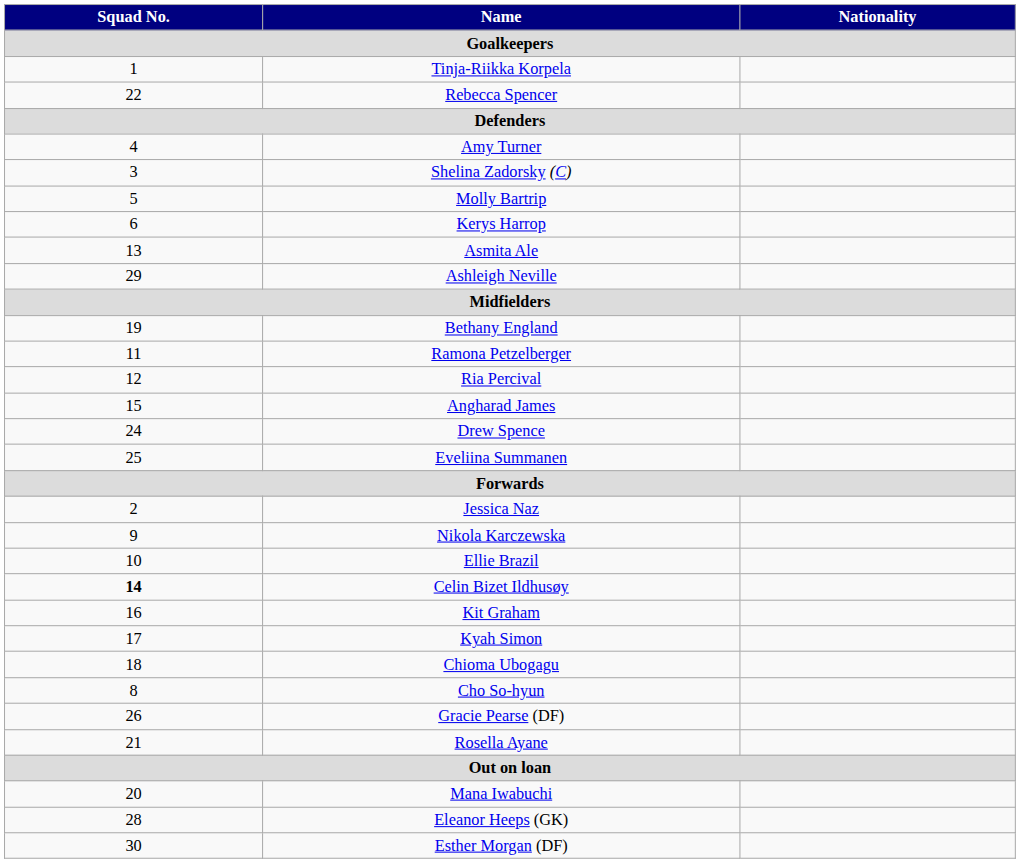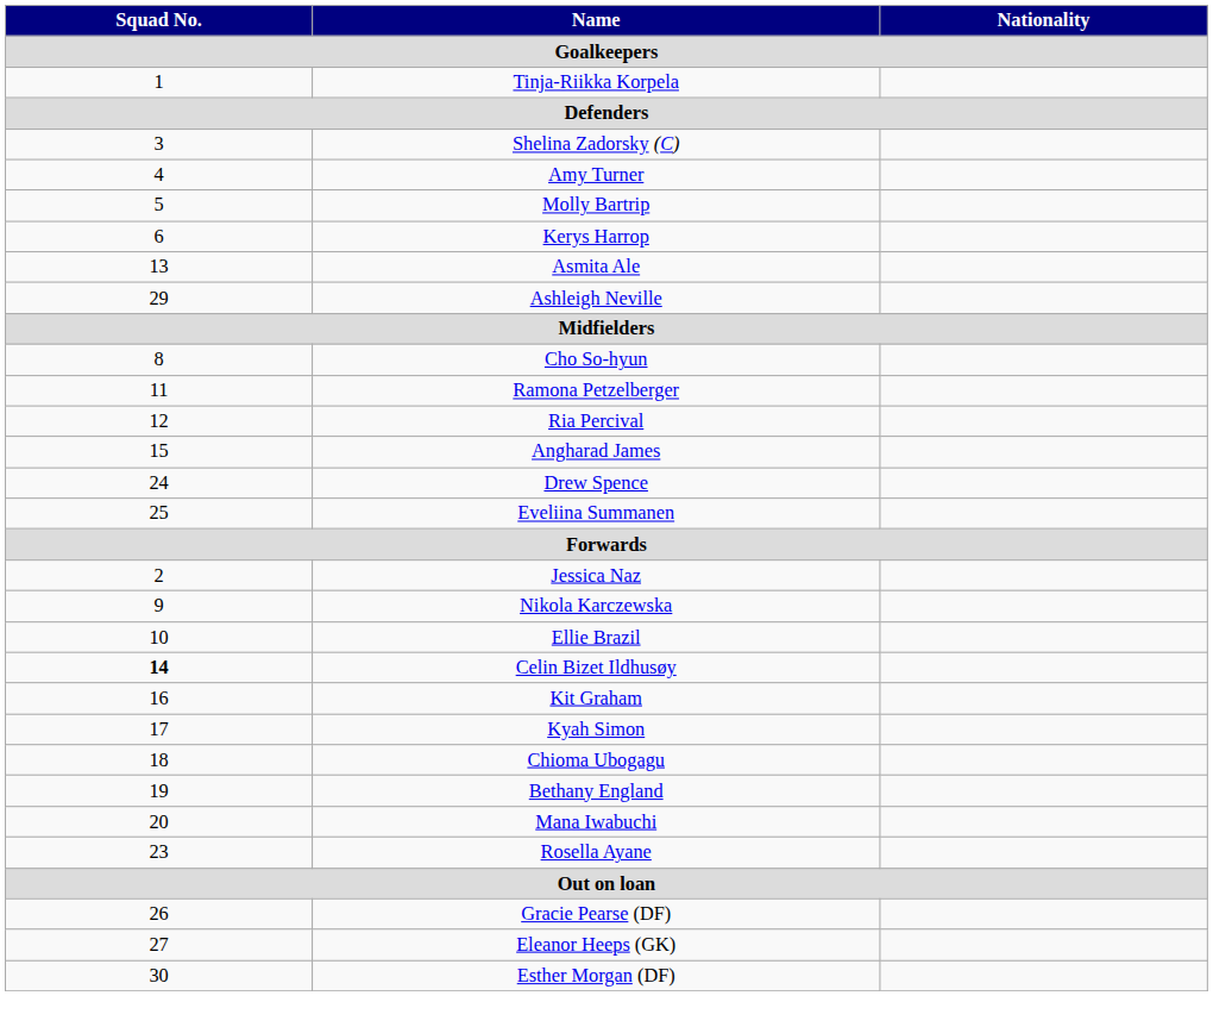- row: 22 | Rebecca Spencer
rows swapped: Shelina Zadorsky (C) <-> Amy Turner
rows swapped: Cho So-hyun <-> Bethany England
rows swapped: Mana Iwabuchi <-> Gracie Pearse (DF)
Rosella Ayane | Squad No.: 21 -> 23
Eleanor Heeps (GK) | Squad No.: 28 -> 27
